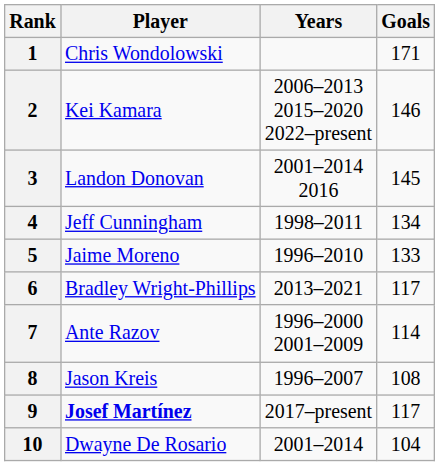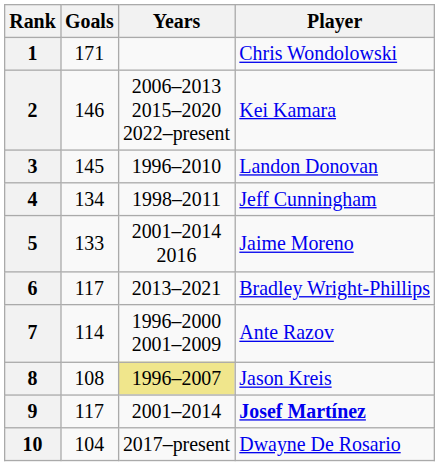columns swapped: Player <-> Goals
3 | Years: 2001–2014 2016 -> 1996–2010
5 | Years: 1996–2010 -> 2001–2014 2016
8 | Years: no background -> khaki background
9 | Years: 2017–present -> 2001–2014
10 | Years: 2001–2014 -> 2017–present
